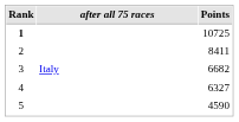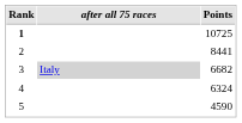2 | Points: 8411 -> 8441
3 | after all 75 races: no background -> lightgrey background
4 | Points: 6327 -> 6324
